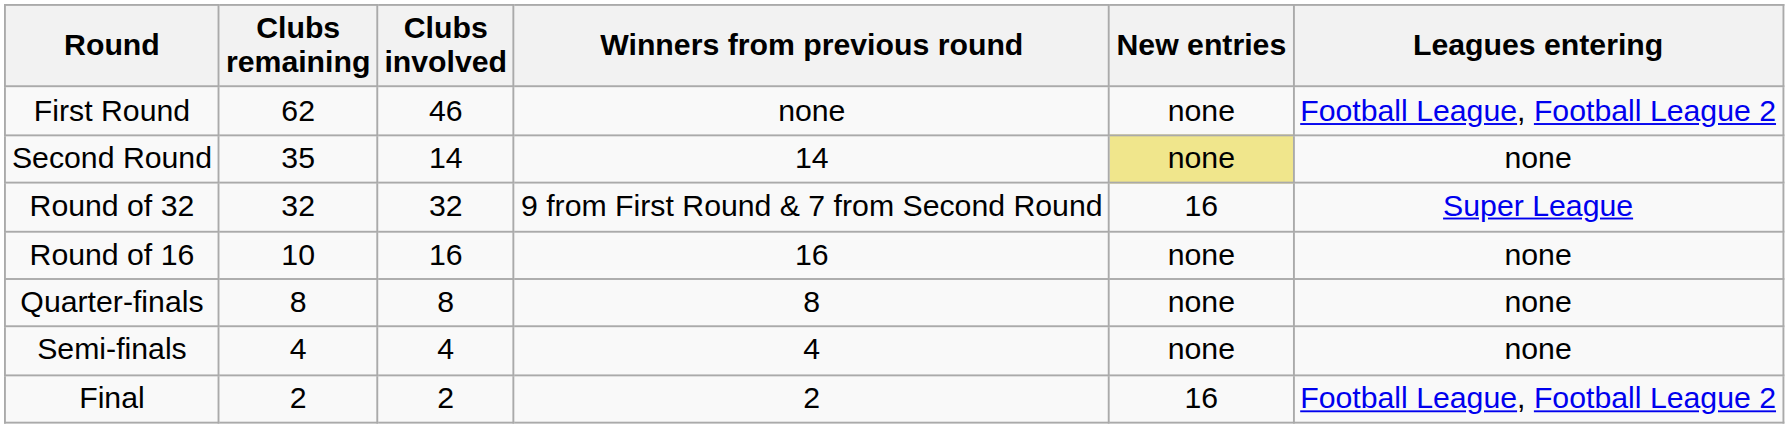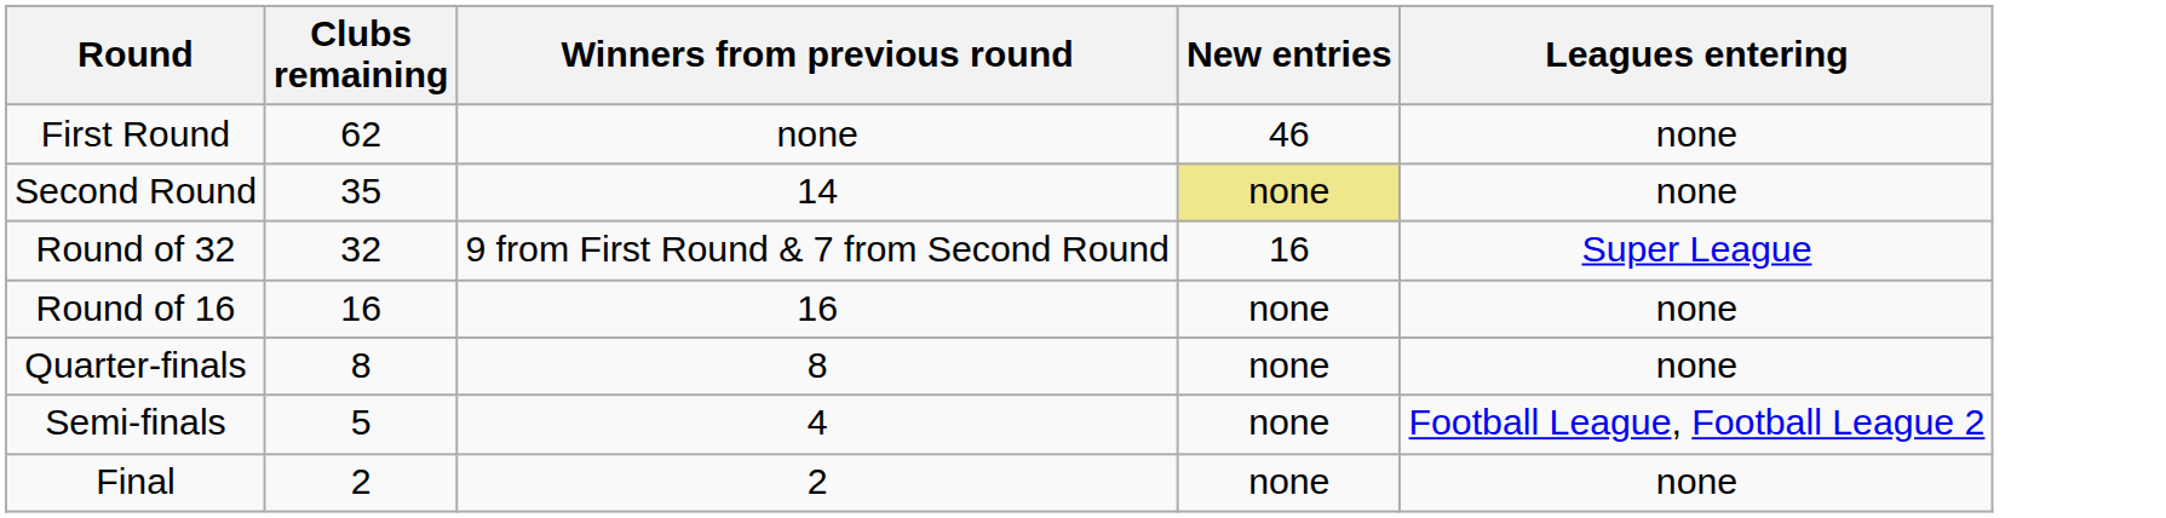- column: Clubs involved | 46 | 14 | 32 | 16 | 8 | 4 | 2
First Round | New entries: none -> 46
First Round | Leagues entering: Football League, Football League 2 -> none
Round of 16 | Clubs remaining: 10 -> 16
Semi-finals | Clubs remaining: 4 -> 5
Semi-finals | Leagues entering: none -> Football League, Football League 2
Final | New entries: 16 -> none
Final | Leagues entering: Football League, Football League 2 -> none
